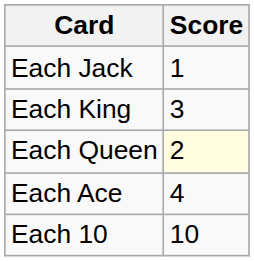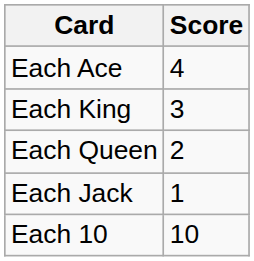rows swapped: Each Ace <-> Each Jack
Each Queen | Score: lightyellow background -> no background
